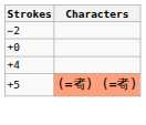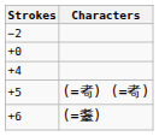+5 | Characters: lightsalmon background -> no background
+ row: +6 | (=耋)
